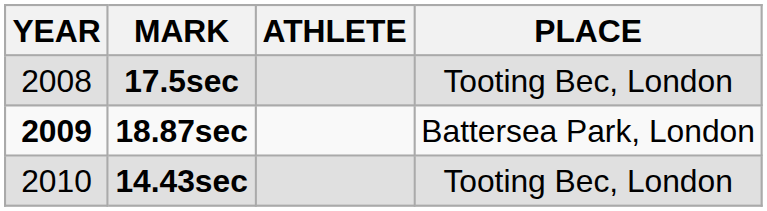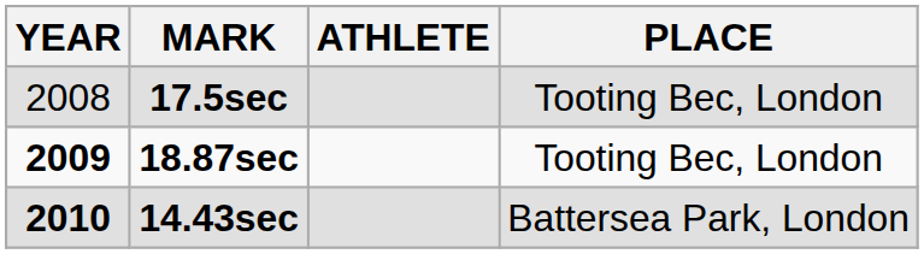18.87sec | PLACE: Battersea Park, London -> Tooting Bec, London
14.43sec | YEAR: normal -> bold
14.43sec | PLACE: Tooting Bec, London -> Battersea Park, London
